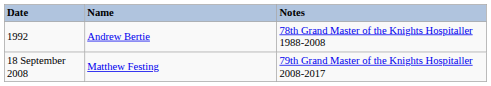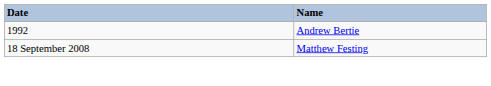- column: Notes | 78th Grand Master of the Knights Hospitaller 1988-2008 | 79th Grand Master of the Knights Hospitaller 2008-2017
